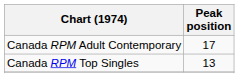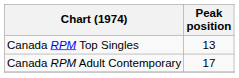rows swapped: Canada RPM Top Singles <-> Canada RPM Adult Contemporary
